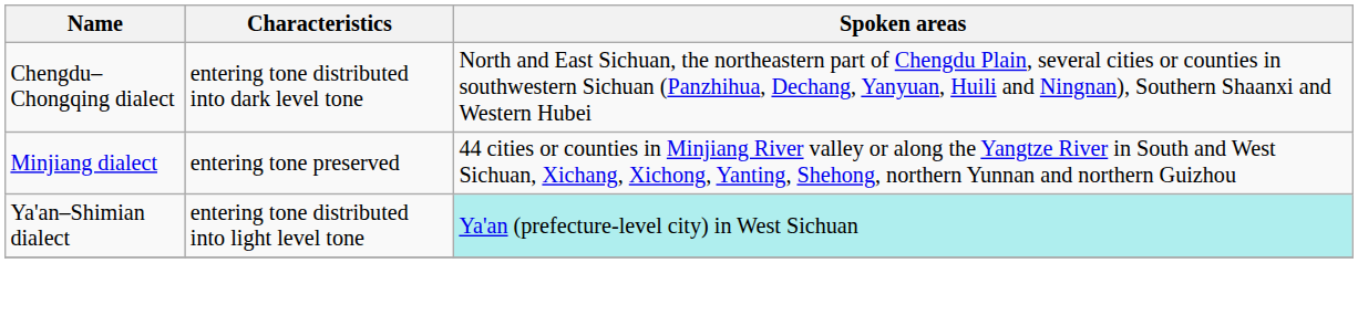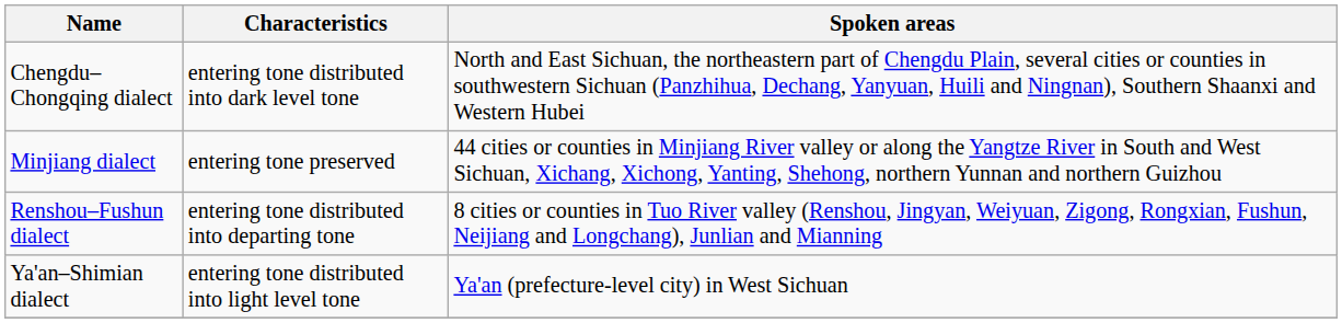+ row: Renshou–Fushun dialect | entering tone distributed into departing tone | 8 cities or counties in Tuo River valley (Renshou, Jingyan, Weiyuan, Zigong, Rongxian, Fushun, Neijiang and Longchang), Junlian and Mianning
Ya'an–Shimian dialect | Spoken areas: paleturquoise background -> no background
